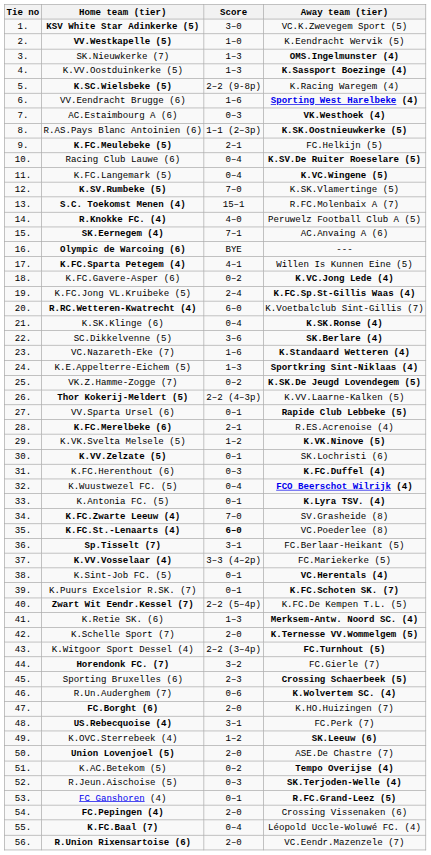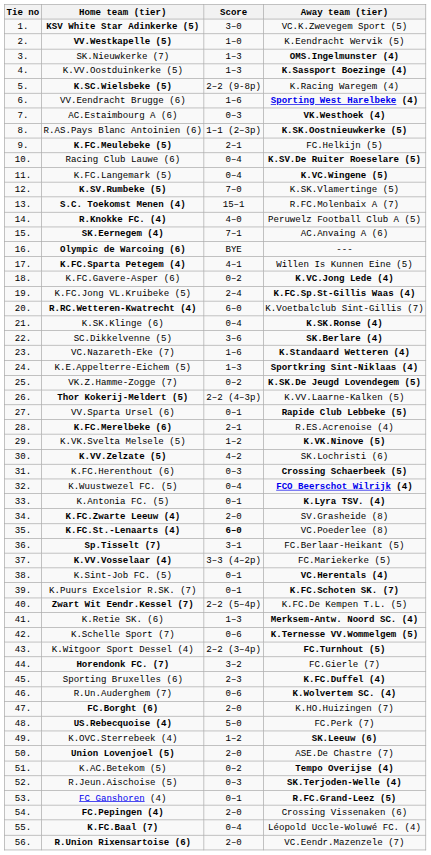K.VV.Zelzate (5) | Score: 0–1 -> 4–2
K.FC.Herenthout (6) | Away team (tier): K.FC.Duffel (4) -> Crossing Schaerbeek (5)
K.FC.Zwarte Leeuw (4) | Score: 7–0 -> 2–0
K.Schelle Sport (7) | Score: 2–0 -> 0–6
Sporting Bruxelles (6) | Away team (tier): Crossing Schaerbeek (5) -> K.FC.Duffel (4)
US.Rebecquoise (4) | Score: 3–1 -> 5–0
